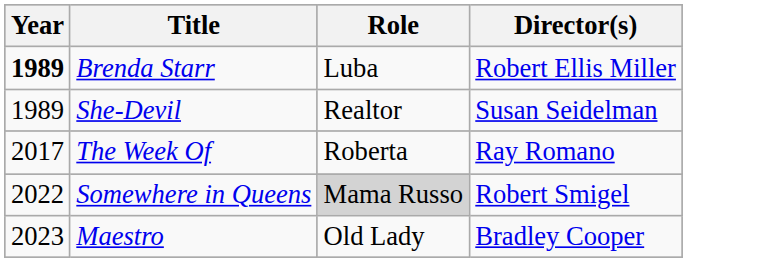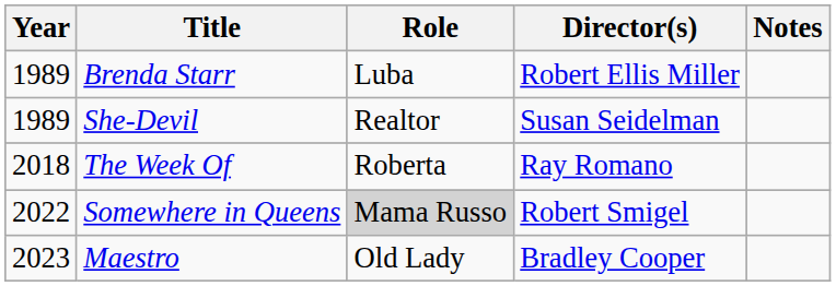+ column: Notes
Brenda Starr | Year: bold -> normal
The Week Of | Year: 2017 -> 2018
